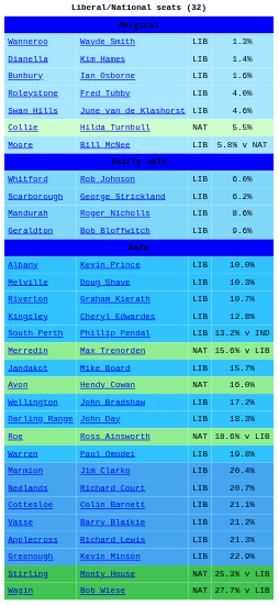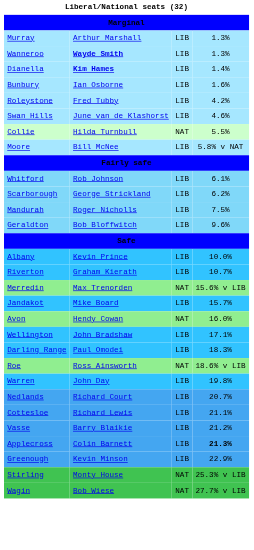+ row: Murray | Arthur Marshall | LIB | 1.3%
Wanneroo | column 2: normal -> bold
Dianella | column 2: normal -> bold
Roleystone | column 4: 4.0% -> 4.2%
Whitford | column 4: 6.0% -> 6.1%
Mandurah | column 4: 8.6% -> 7.5%
- row: Melville | Doug Shave | LIB | 10.3%
- row: Kingsley | Cheryl Edwardes | LIB | 12.8%
- row: South Perth | Phillip Pendal | LIB | 13.2% v IND
Wellington | column 4: 17.2% -> 17.1%
Darling Range | column 2: John Day -> Paul Omodei
Warren | column 2: Paul Omodei -> John Day
- row: Marmion | Jim Clarko | LIB | 20.4%
Cottesloe | column 2: Colin Barnett -> Richard Lewis
Applecross | column 2: Richard Lewis -> Colin Barnett
Applecross | column 4: normal -> bold
